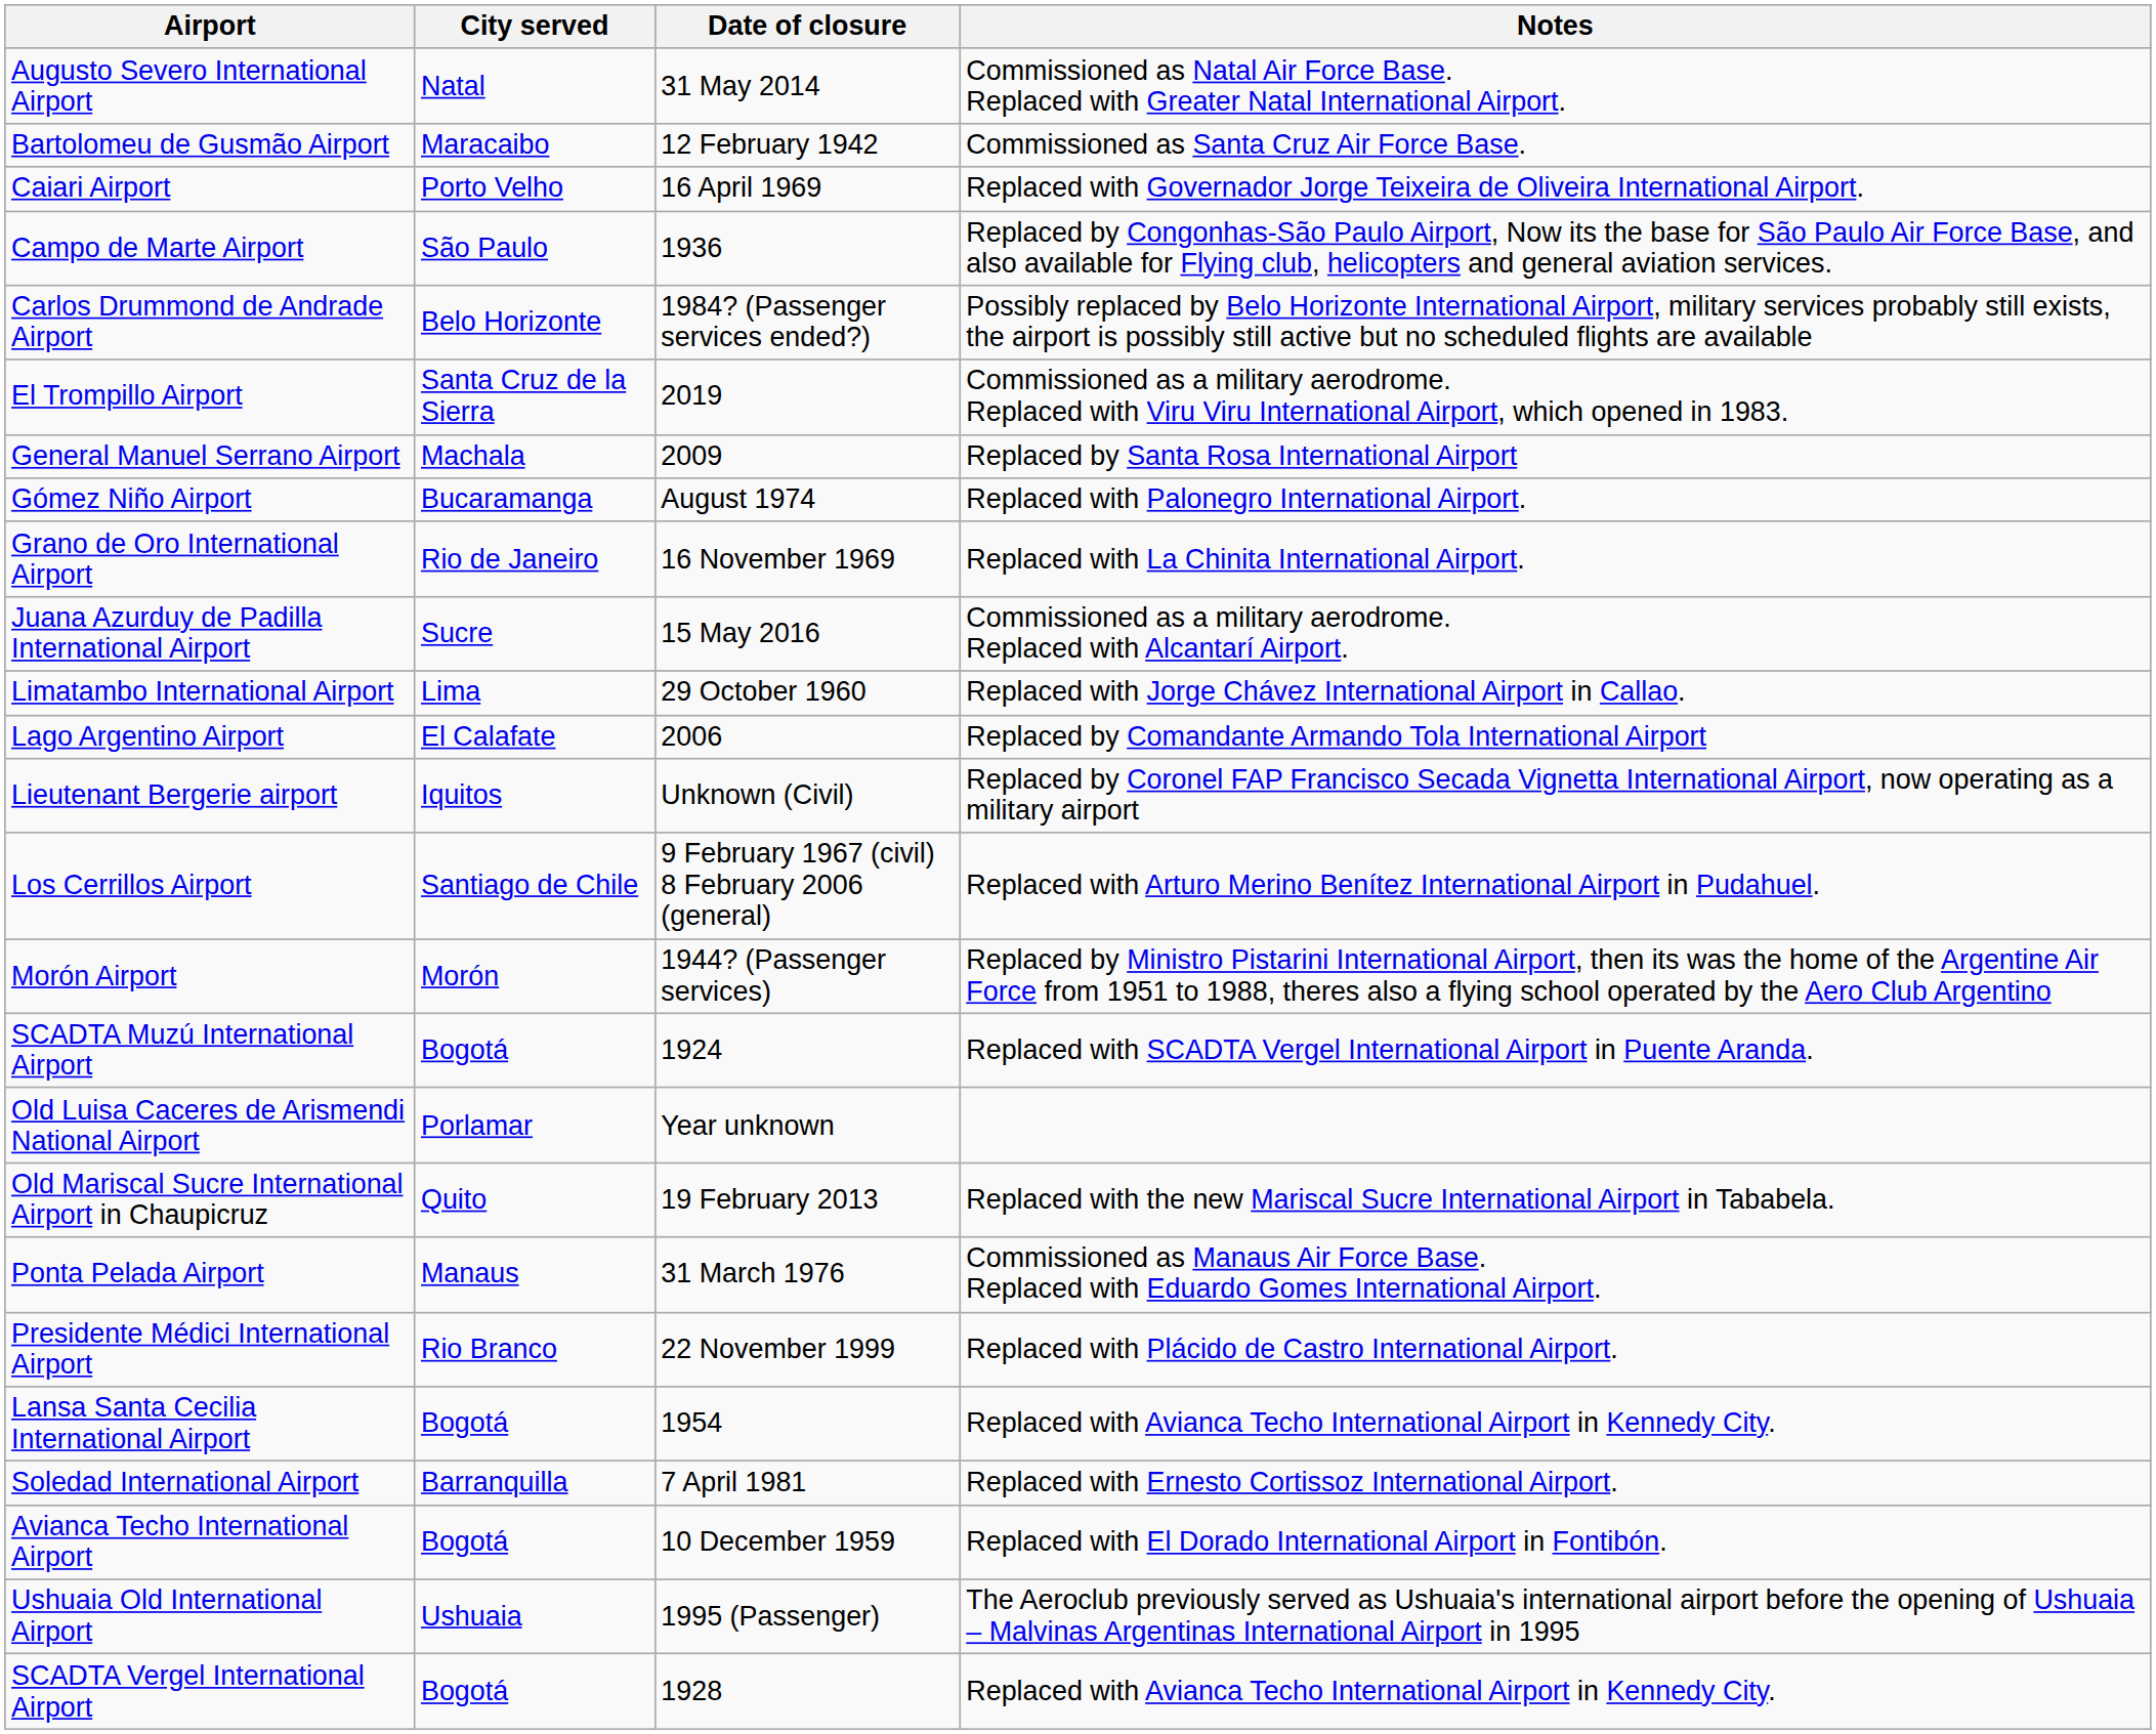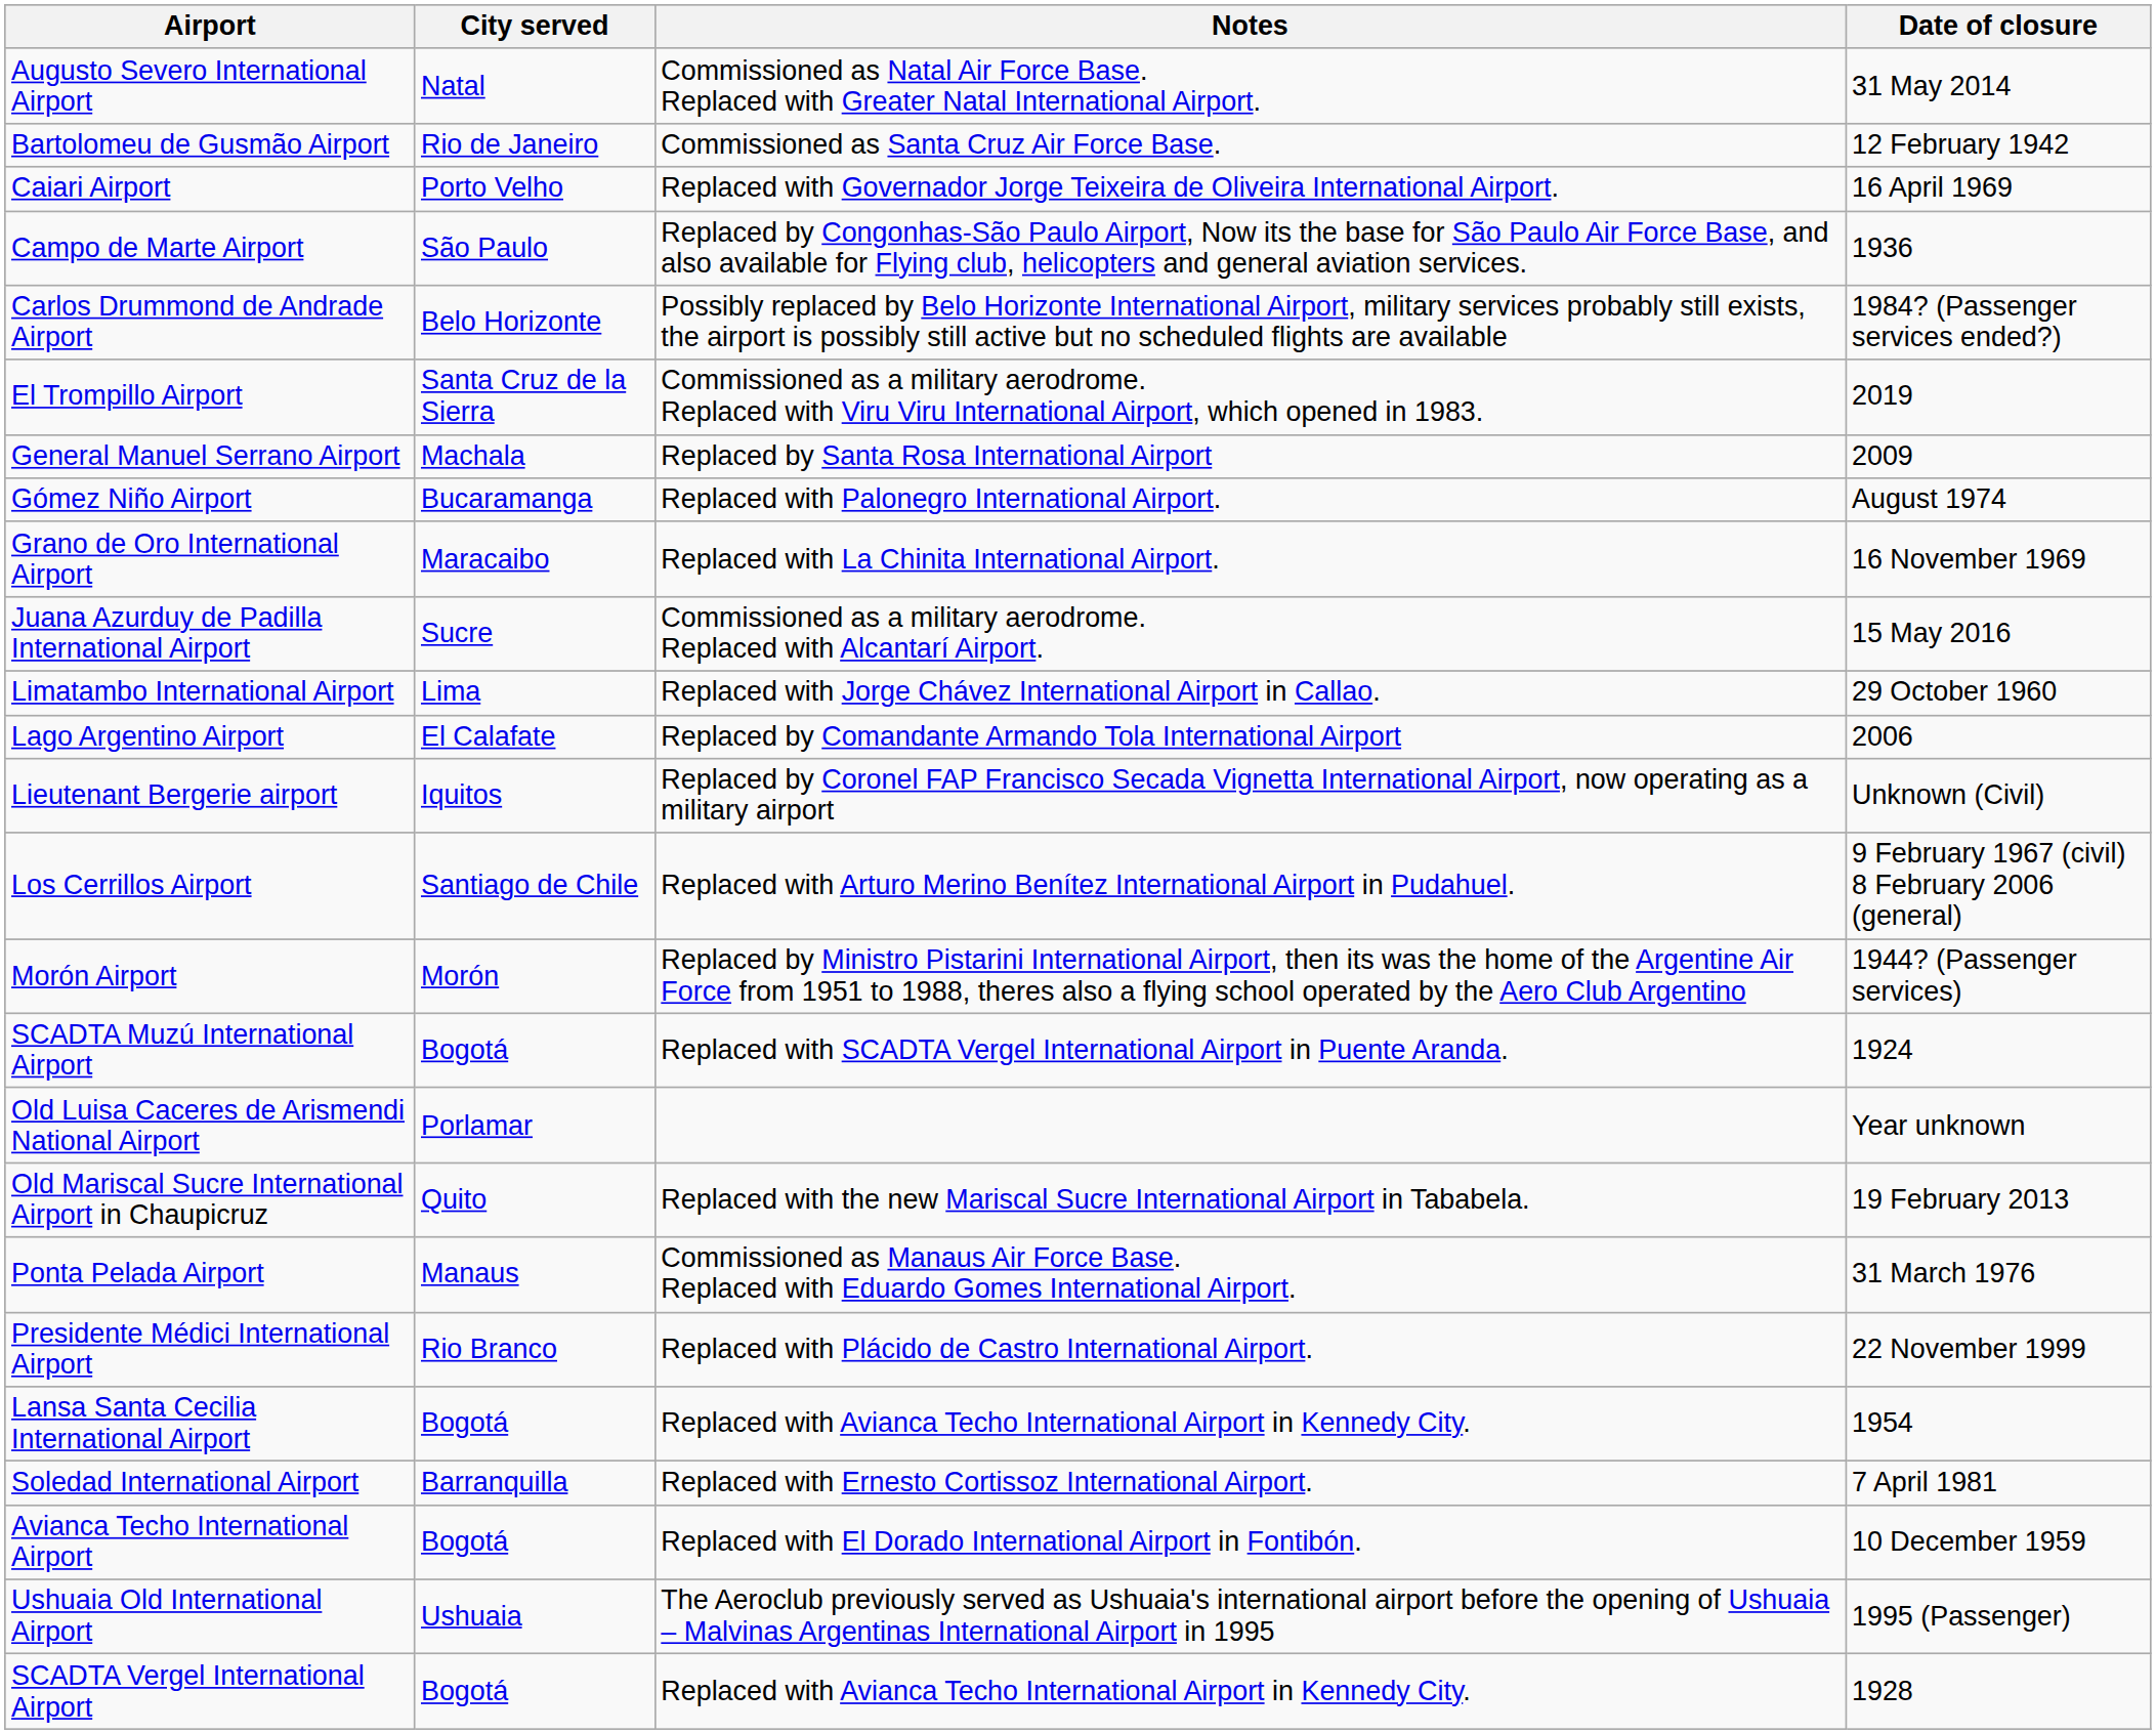columns swapped: Date of closure <-> Notes
Bartolomeu de Gusmão Airport | City served: Maracaibo -> Rio de Janeiro
Grano de Oro International Airport | City served: Rio de Janeiro -> Maracaibo
